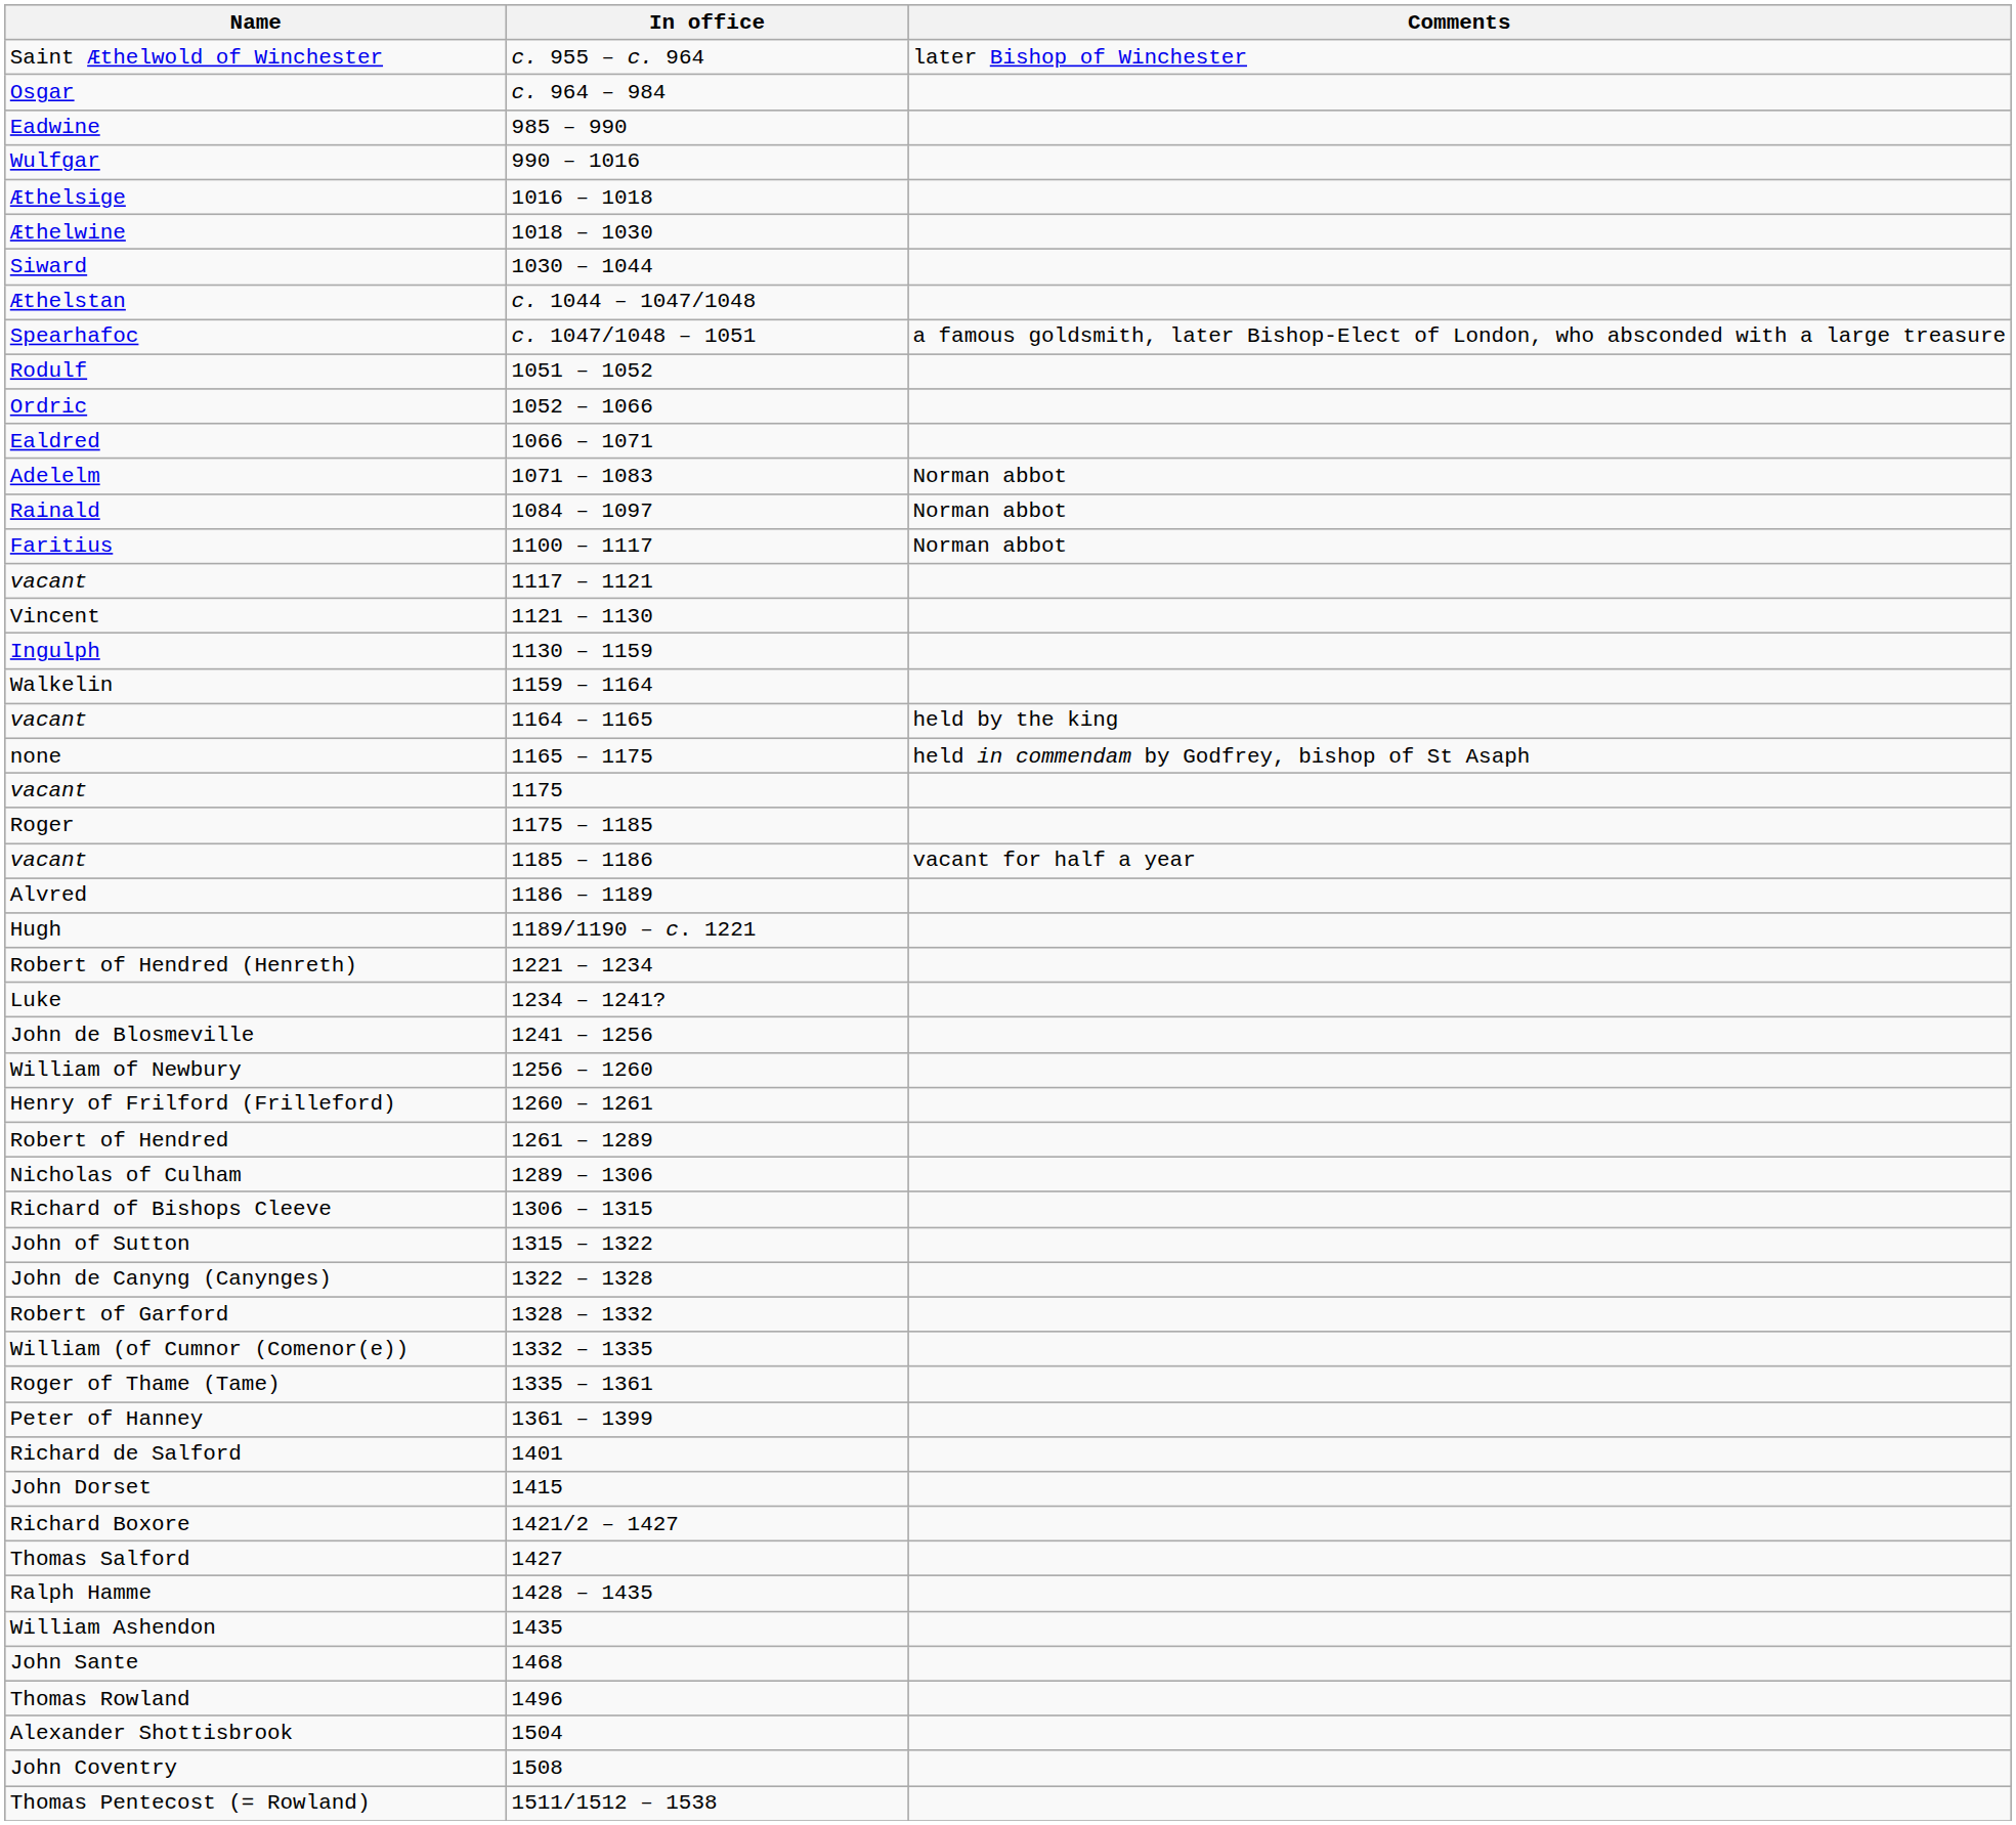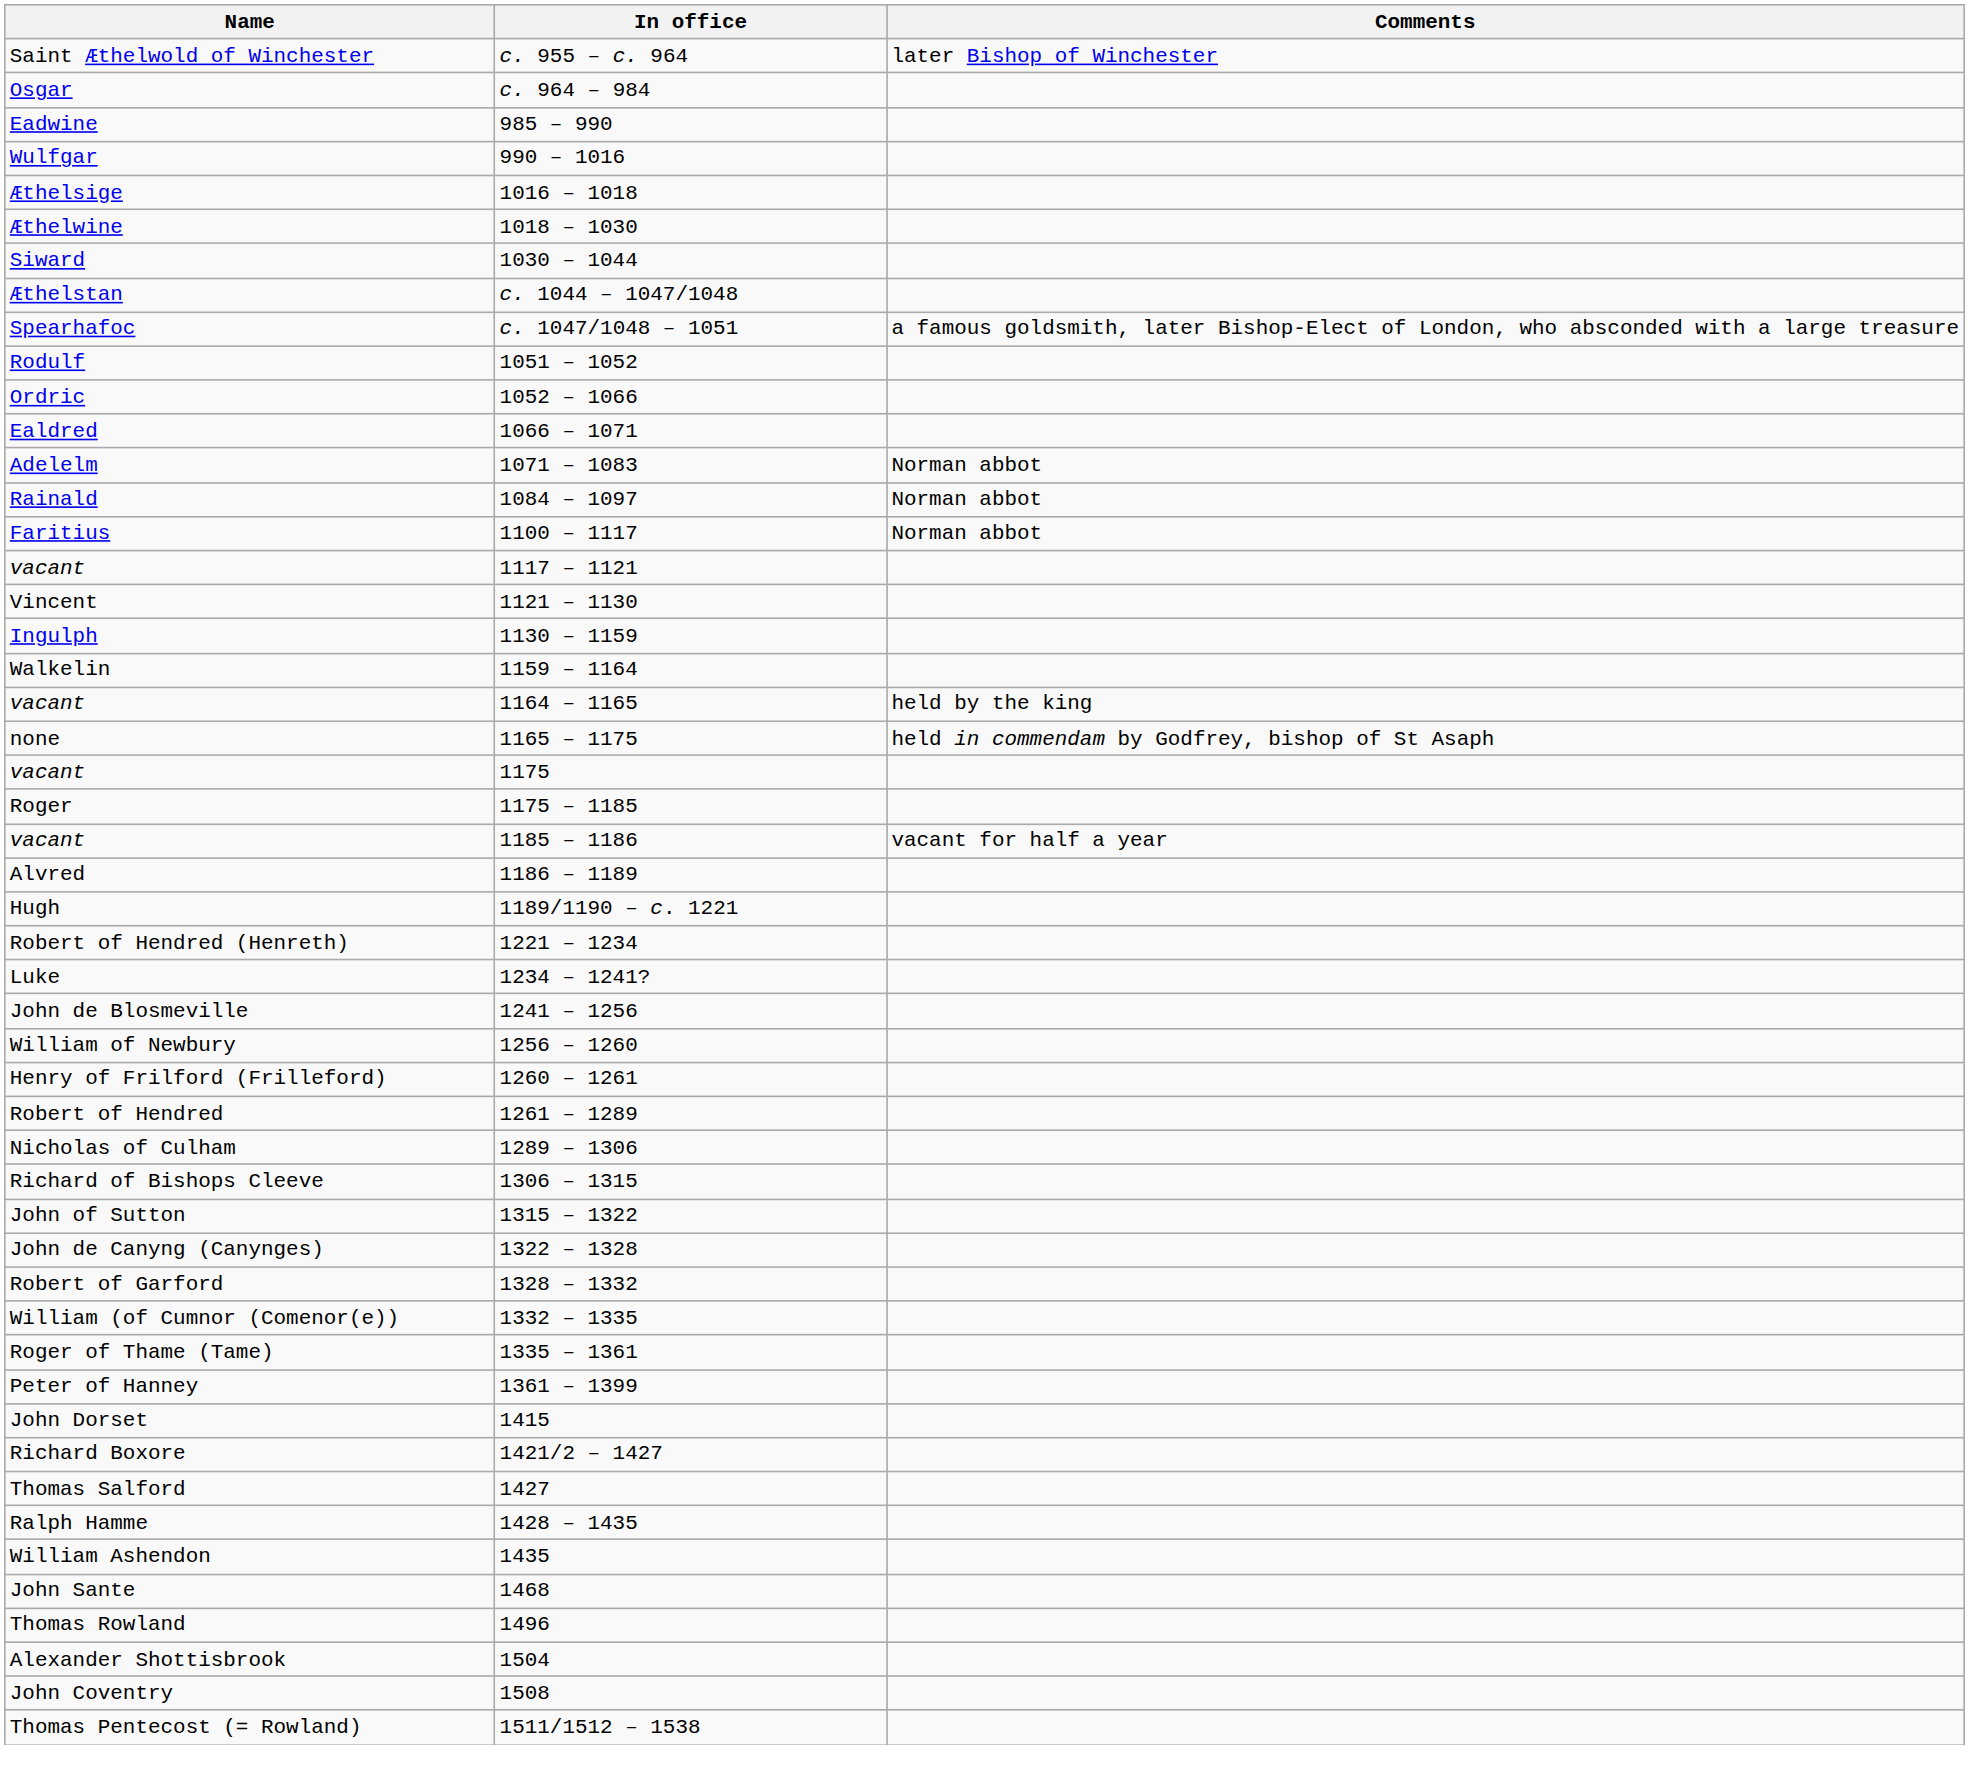- row: Richard de Salford | 1401
